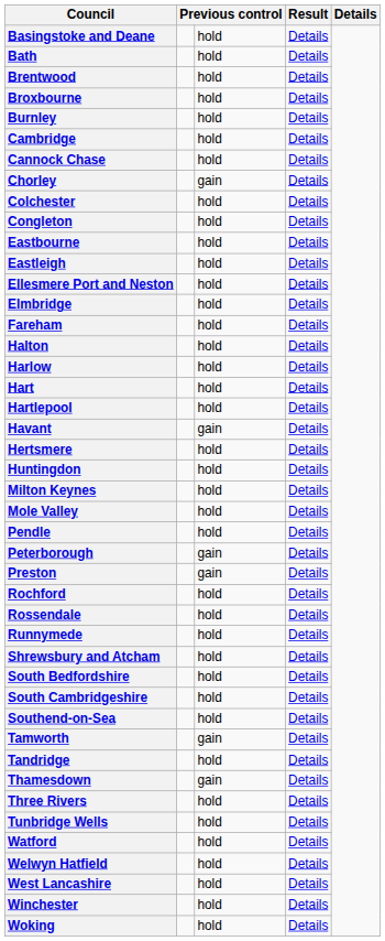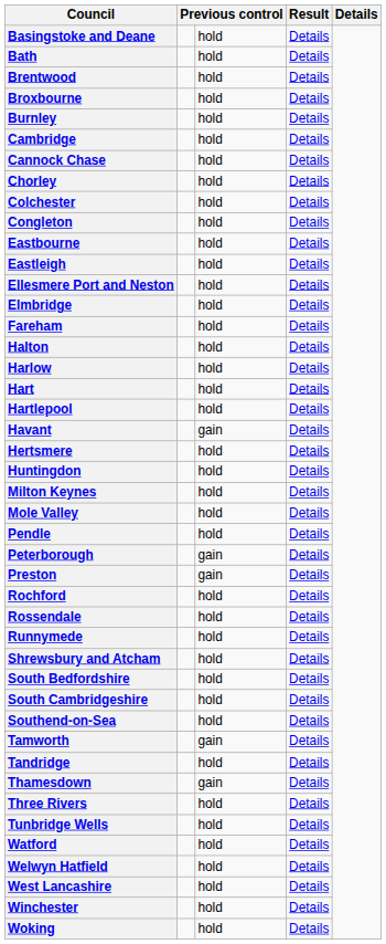Chorley | column 3: gain -> hold
